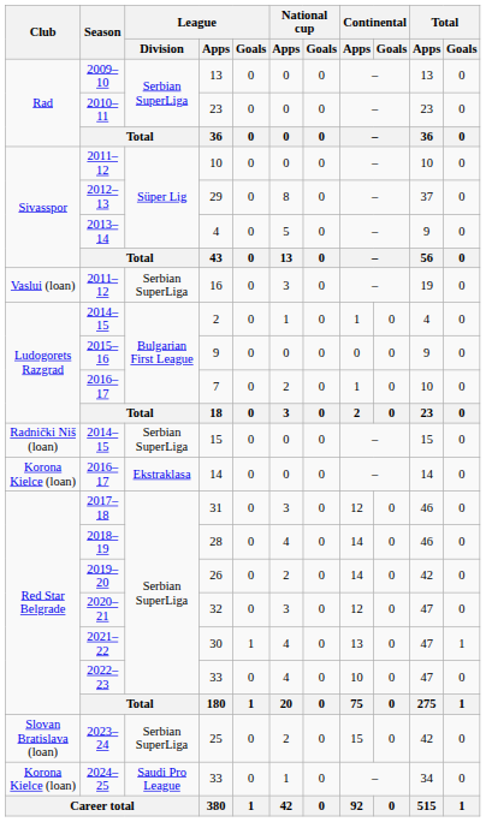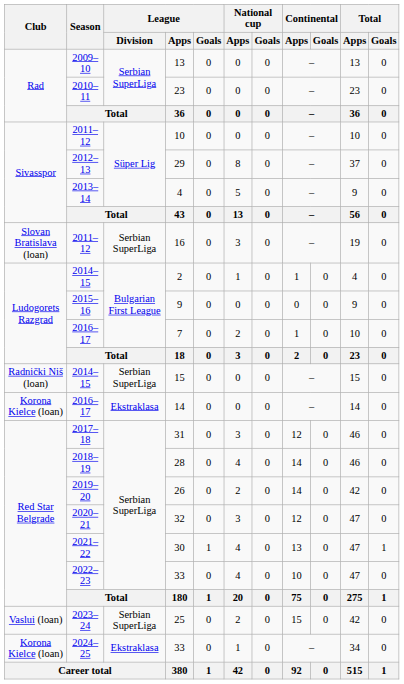16 | Club: Vaslui (loan) -> Slovan Bratislava (loan)
25 | Club: Slovan Bratislava (loan) -> Vaslui (loan)
2024–25 / 33 | League / Division: Saudi Pro League -> Ekstraklasa
